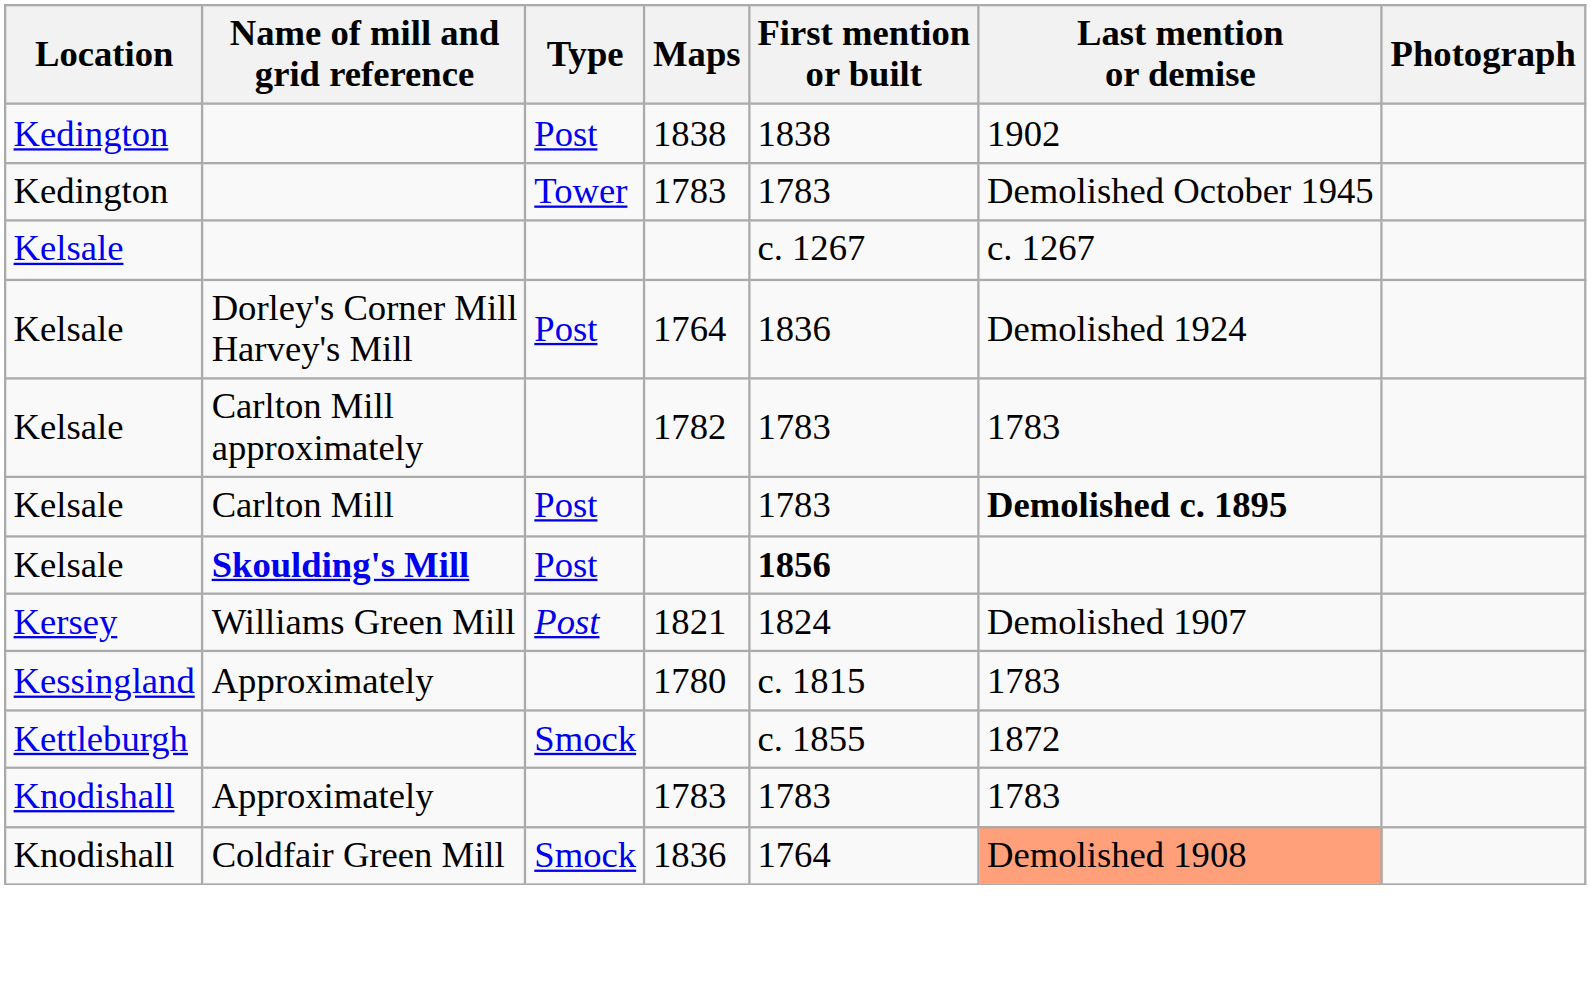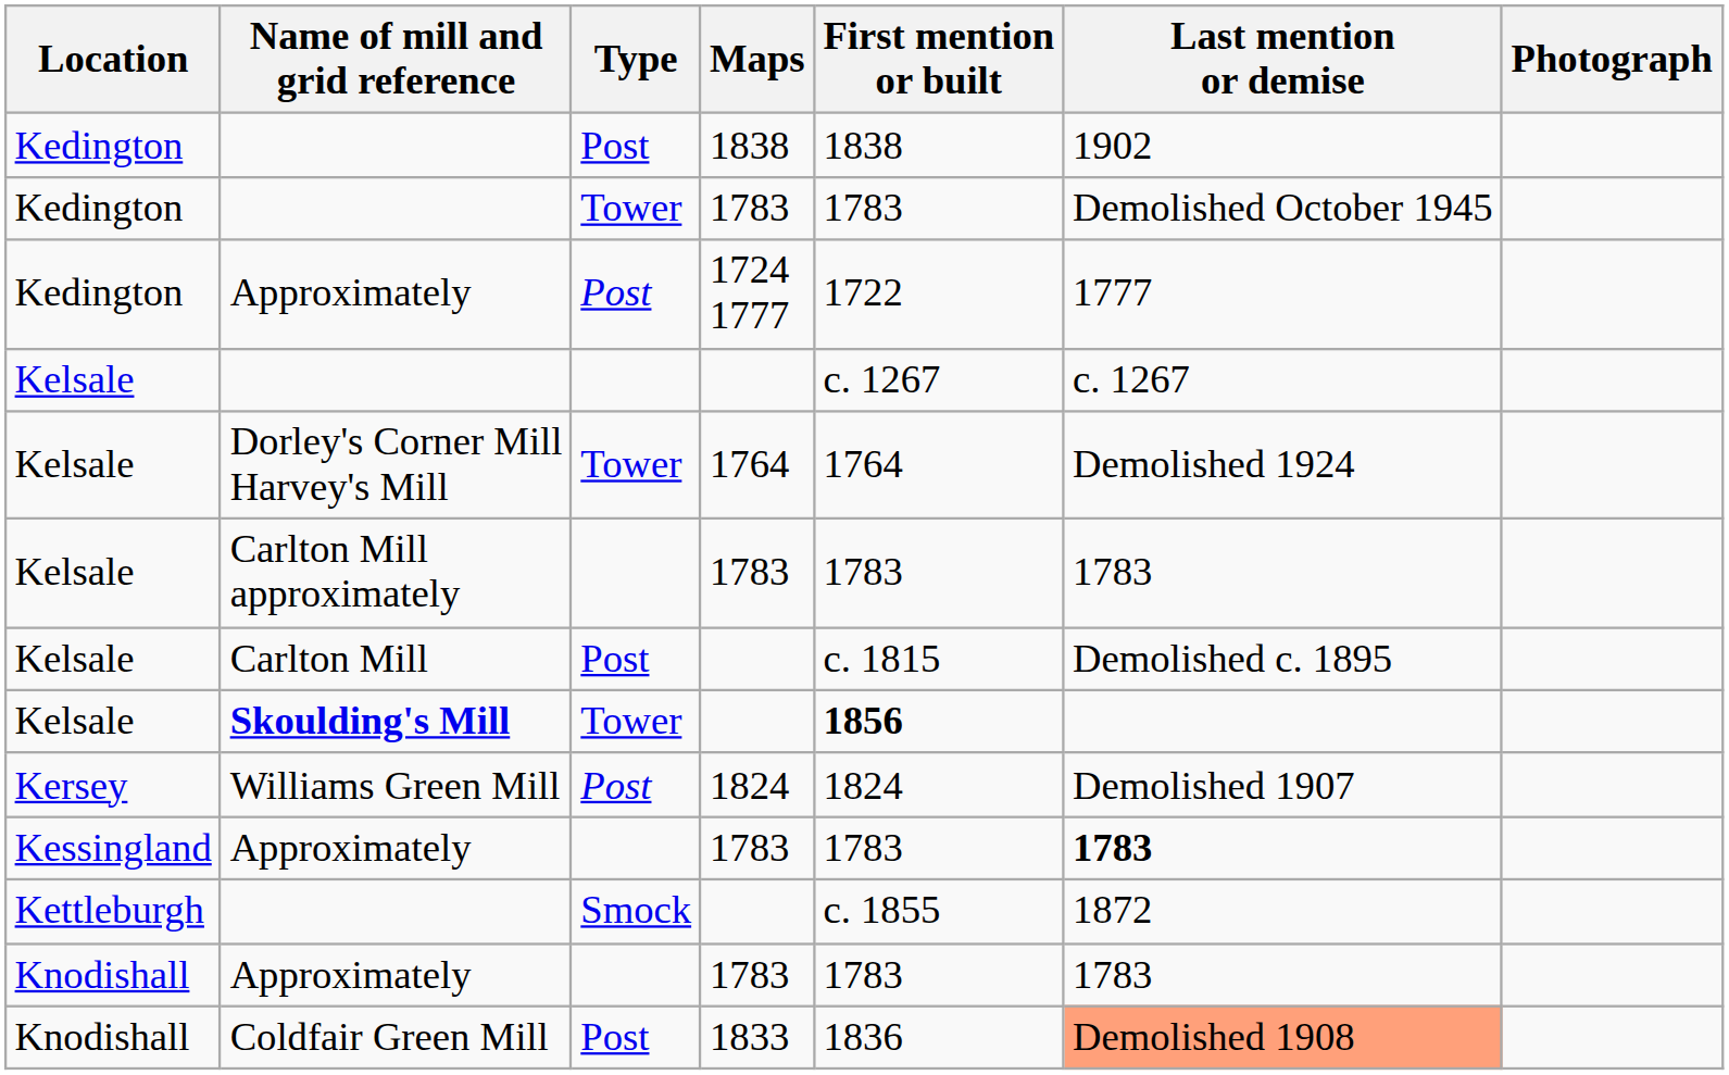+ row: Kedington | Approximately | Post | 1724 1777 | 1722 | 1777
Dorley's Corner Mill Harvey's Mill | Type: Post -> Tower
Dorley's Corner Mill Harvey's Mill | First mention or built: 1836 -> 1764
Carlton Mill approximately | Maps: 1782 -> 1783
Carlton Mill | First mention or built: 1783 -> c. 1815
Carlton Mill | Last mention or demise: bold -> normal
Skoulding's Mill | Type: Post -> Tower
Williams Green Mill | Maps: 1821 -> 1824
Kessingland / Approximately | Maps: 1780 -> 1783
Kessingland / Approximately | First mention or built: c. 1815 -> 1783
Kessingland / Approximately | Last mention or demise: normal -> bold
Coldfair Green Mill | Type: Smock -> Post
Coldfair Green Mill | Maps: 1836 -> 1833
Coldfair Green Mill | First mention or built: 1764 -> 1836
